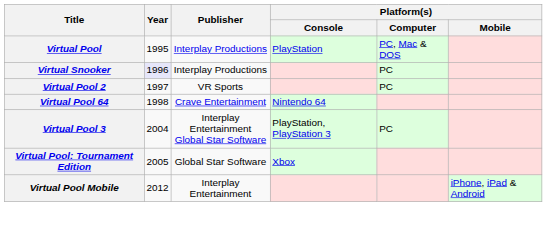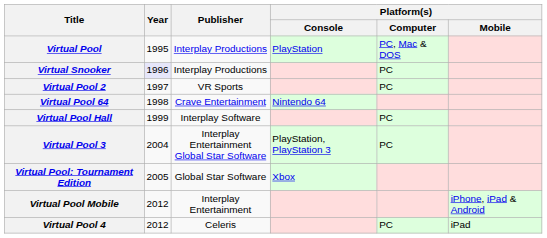+ row: Virtual Pool Hall | 1999 | Interplay Software | PC
+ row: Virtual Pool 4 | 2012 | Celeris | PC | iPad
